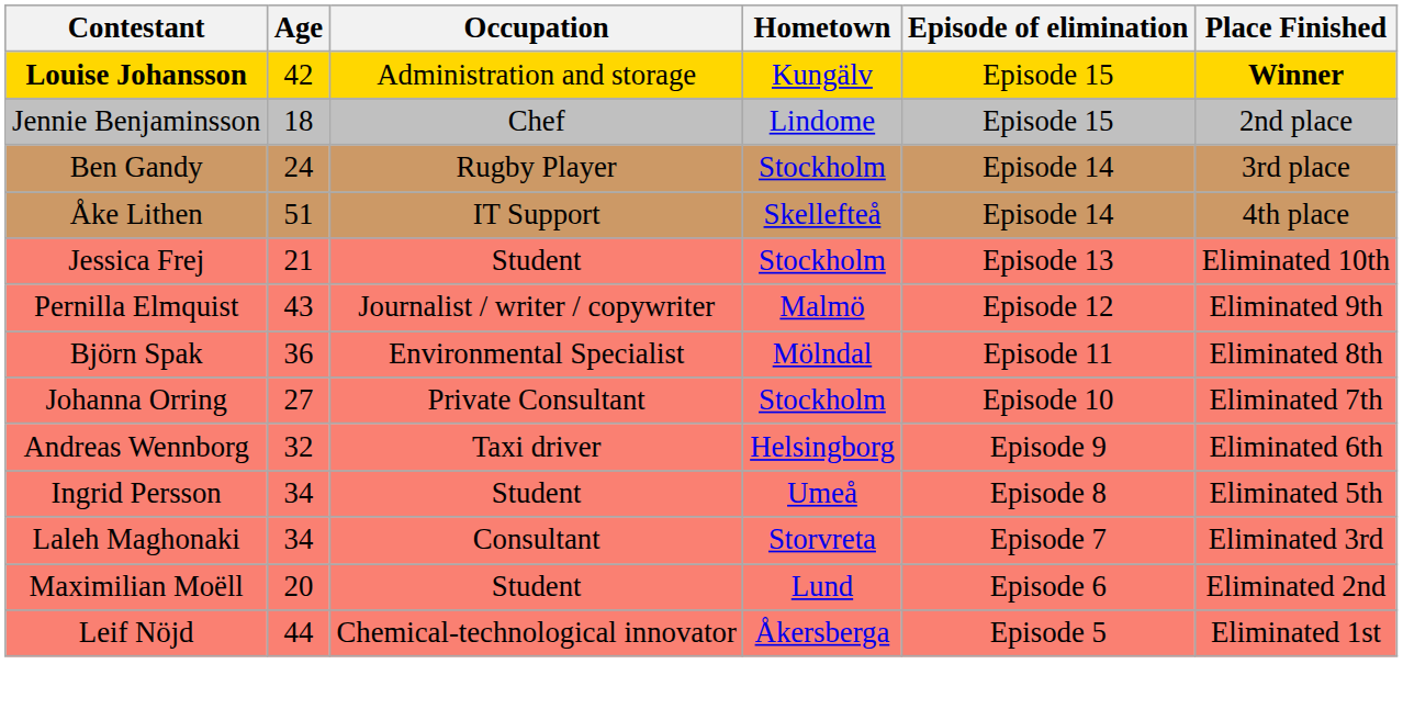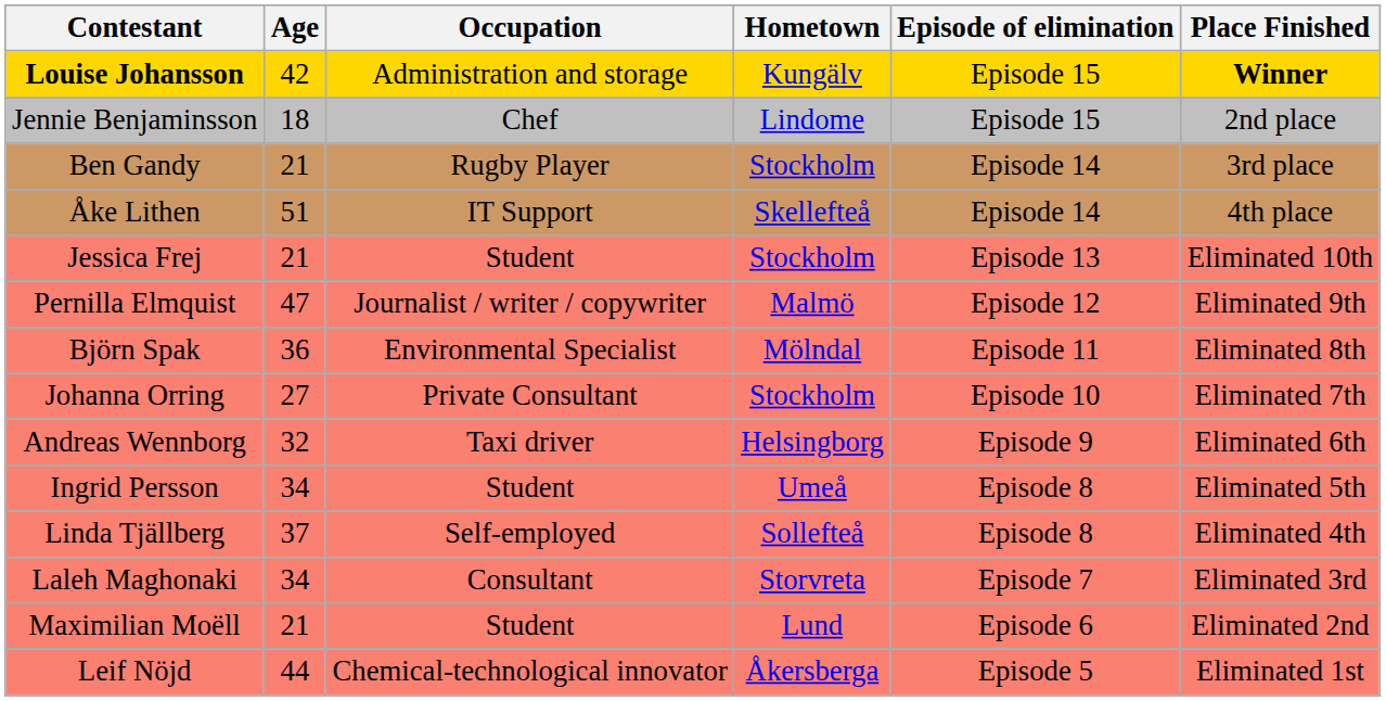Ben Gandy | Age: 24 -> 21
Pernilla Elmquist | Age: 43 -> 47
+ row: Linda Tjällberg | 37 | Self-employed | Sollefteå | Episode 8 | Eliminated 4th
Maximilian Moëll | Age: 20 -> 21
